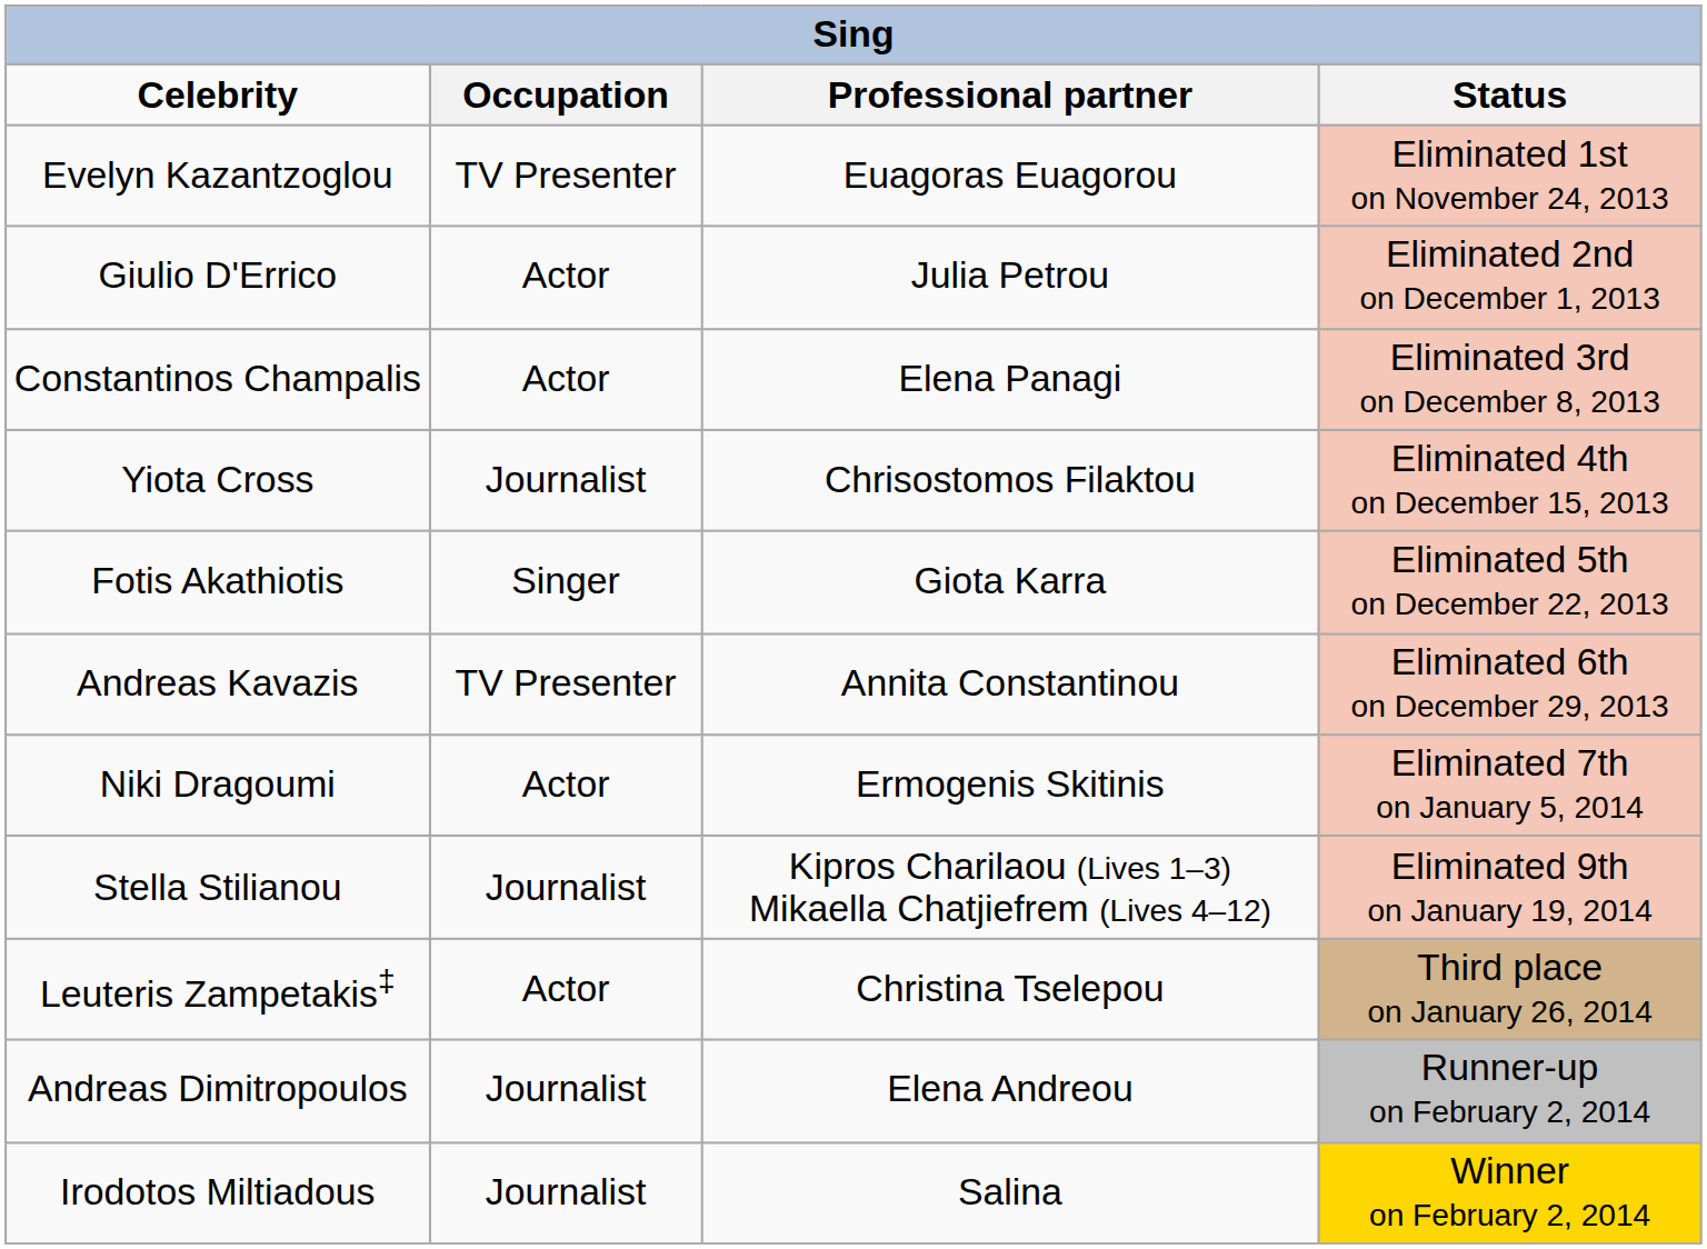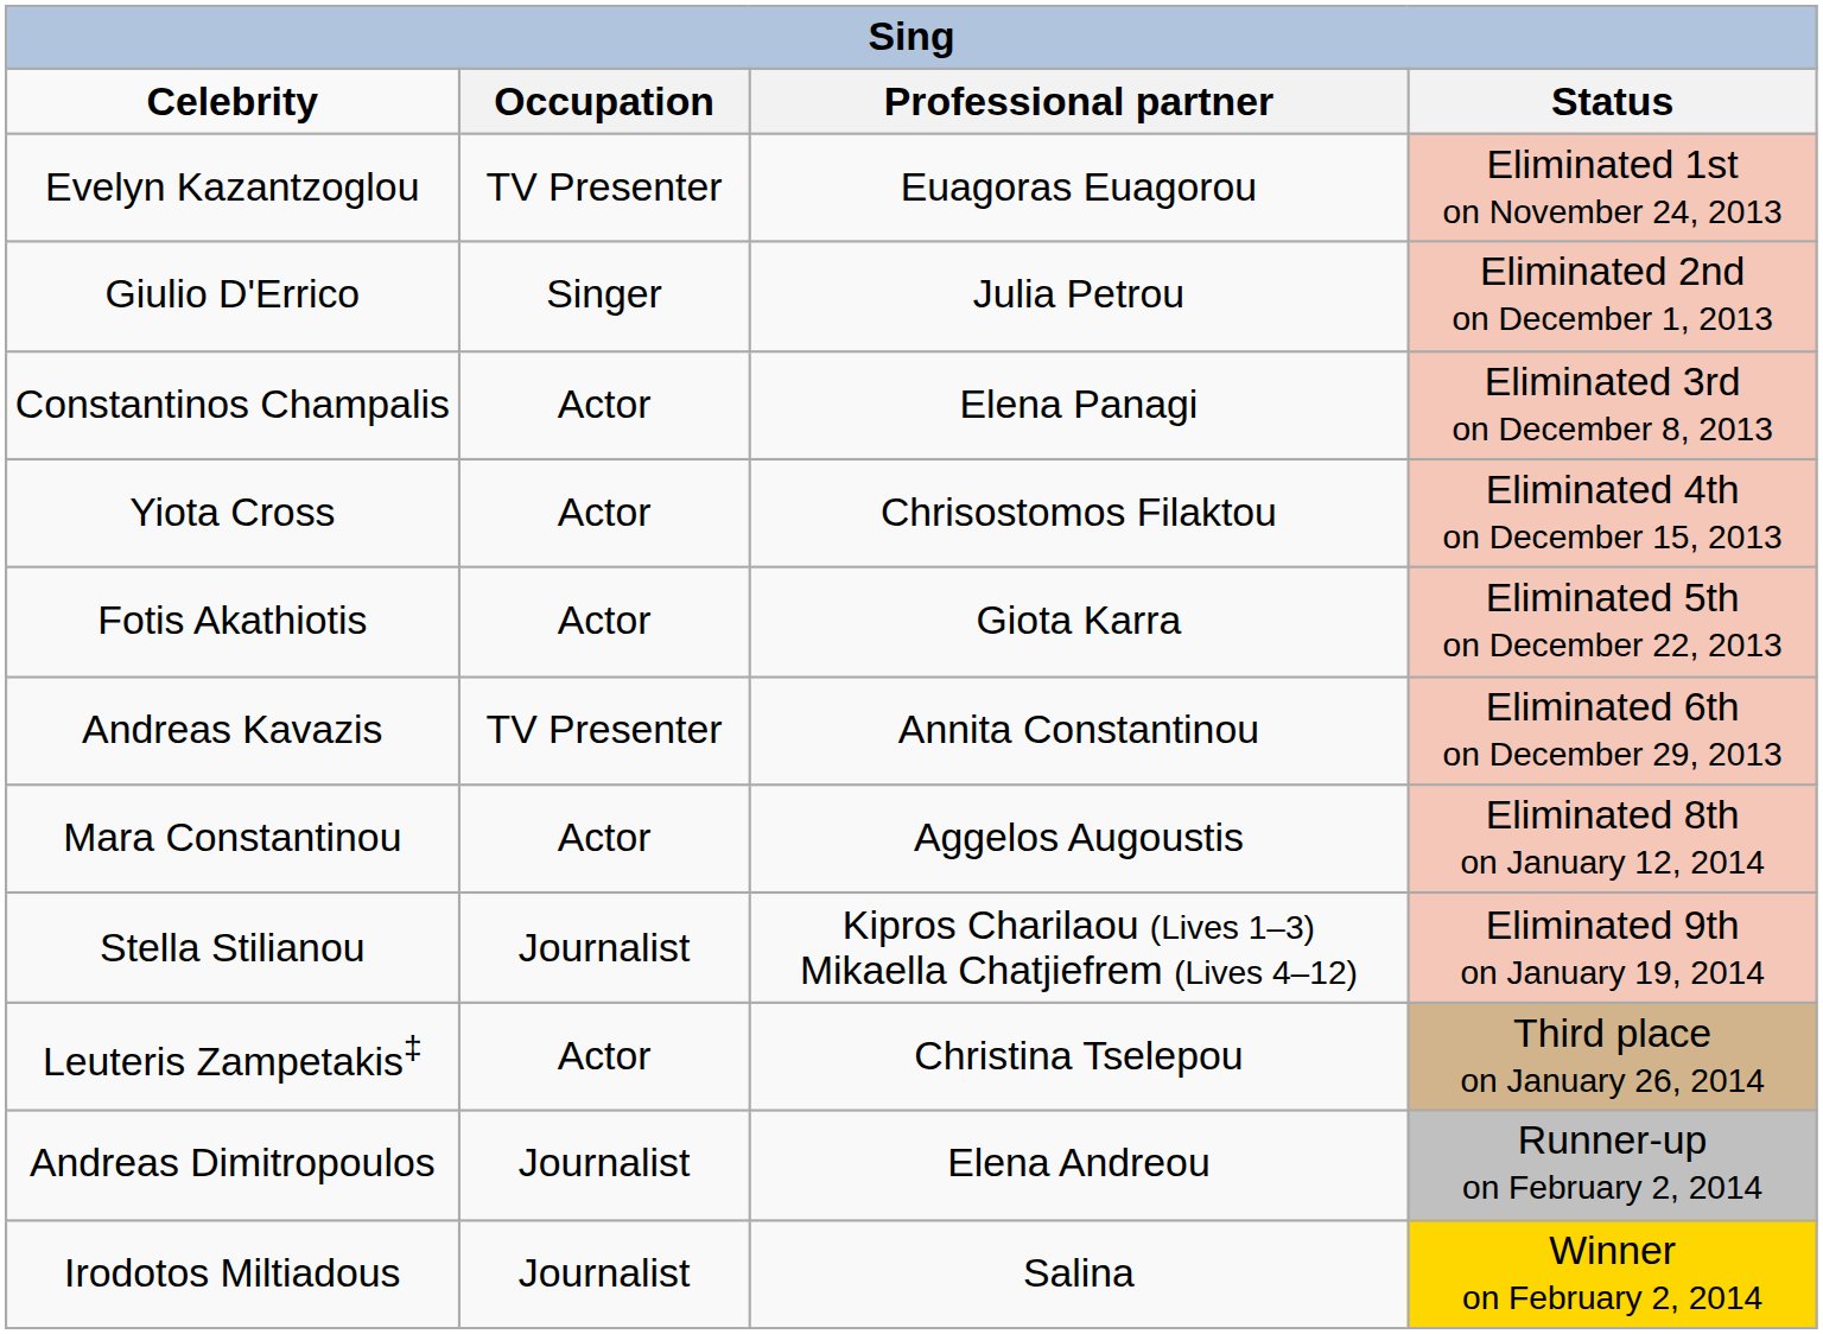Giulio D'Errico | Occupation: Actor -> Singer
Yiota Cross | Occupation: Journalist -> Actor
Fotis Akathiotis | Occupation: Singer -> Actor
- row: Niki Dragoumi | Actor | Ermogenis Skitinis | Eliminated 7th on January 5, 2014
+ row: Mara Constantinou | Actor | Aggelos Augoustis | Eliminated 8th on January 12, 2014
